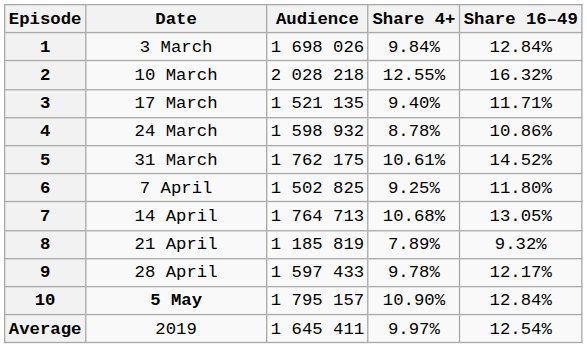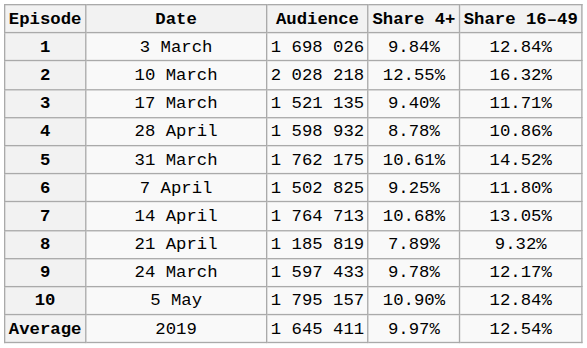4 | Date: 24 March -> 28 April
9 | Date: 28 April -> 24 March
10 | Date: bold -> normal
